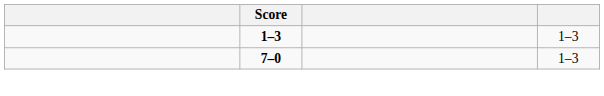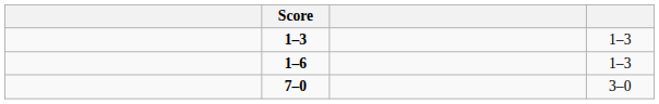+ row: 1–6 | 1–3
7–0 | column 4: 1–3 -> 3–0
